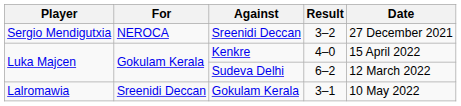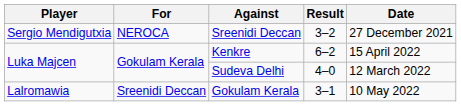Kenkre | Result: 4–0 -> 6–2
Sudeva Delhi | Result: 6–2 -> 4–0
